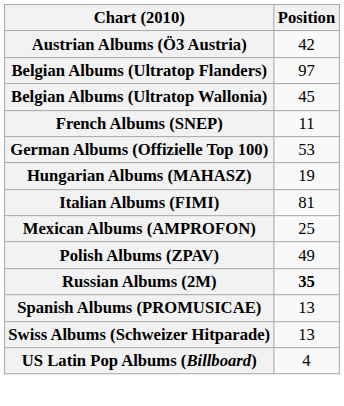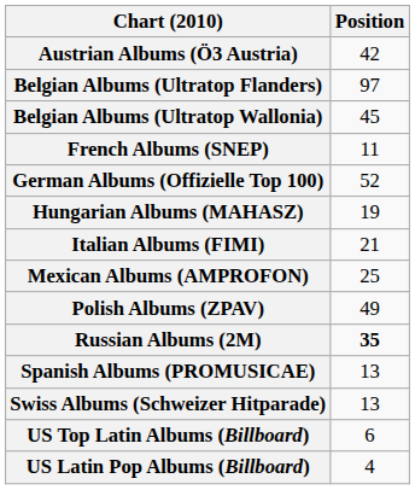German Albums (Offizielle Top 100) | Position: 53 -> 52
Italian Albums (FIMI) | Position: 81 -> 21
+ row: US Top Latin Albums (Billboard) | 6
